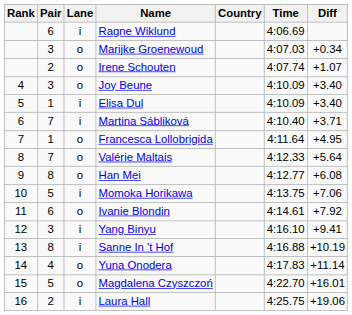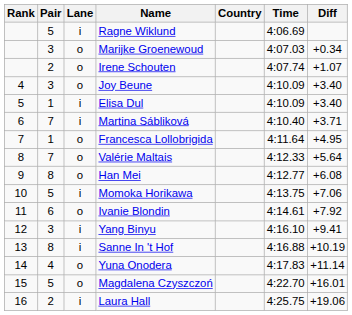Ragne Wiklund | Pair: 6 -> 5
